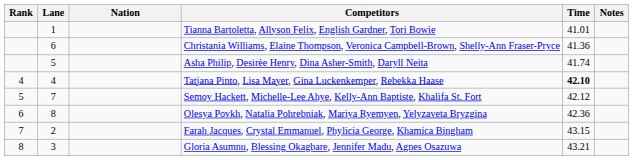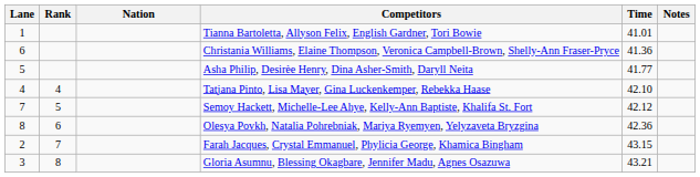columns swapped: Rank <-> Lane
Asha Philip, Desirèe Henry, Dina Asher-Smith, Daryll Neita | Time: 41.74 -> 41.77
Tatjana Pinto, Lisa Mayer, Gina Luckenkemper, Rebekka Haase | Time: bold -> normal
